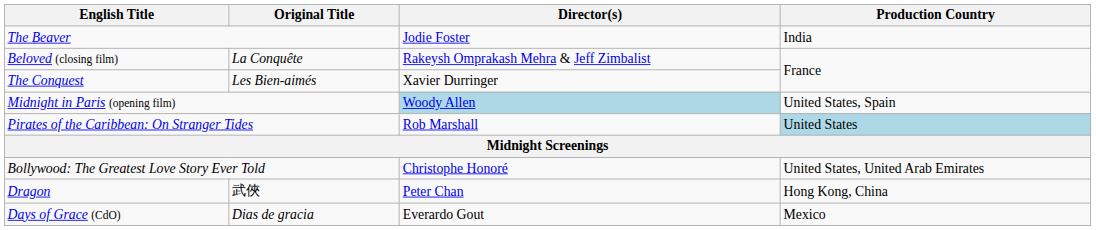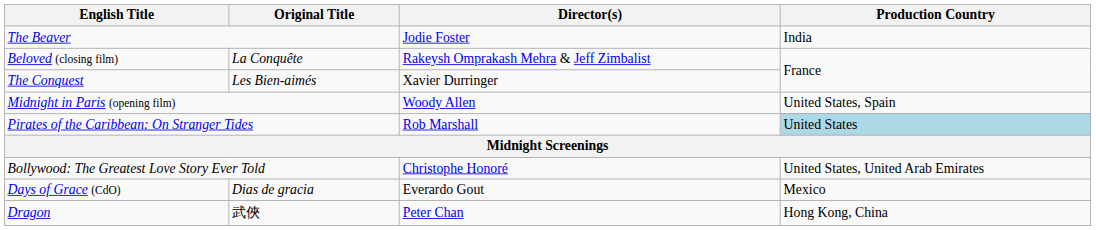Midnight in Paris (opening film) | Director(s): lightblue background -> no background
rows swapped: Days of Grace (CdO) <-> Dragon
